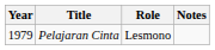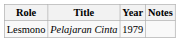columns swapped: Year <-> Role
